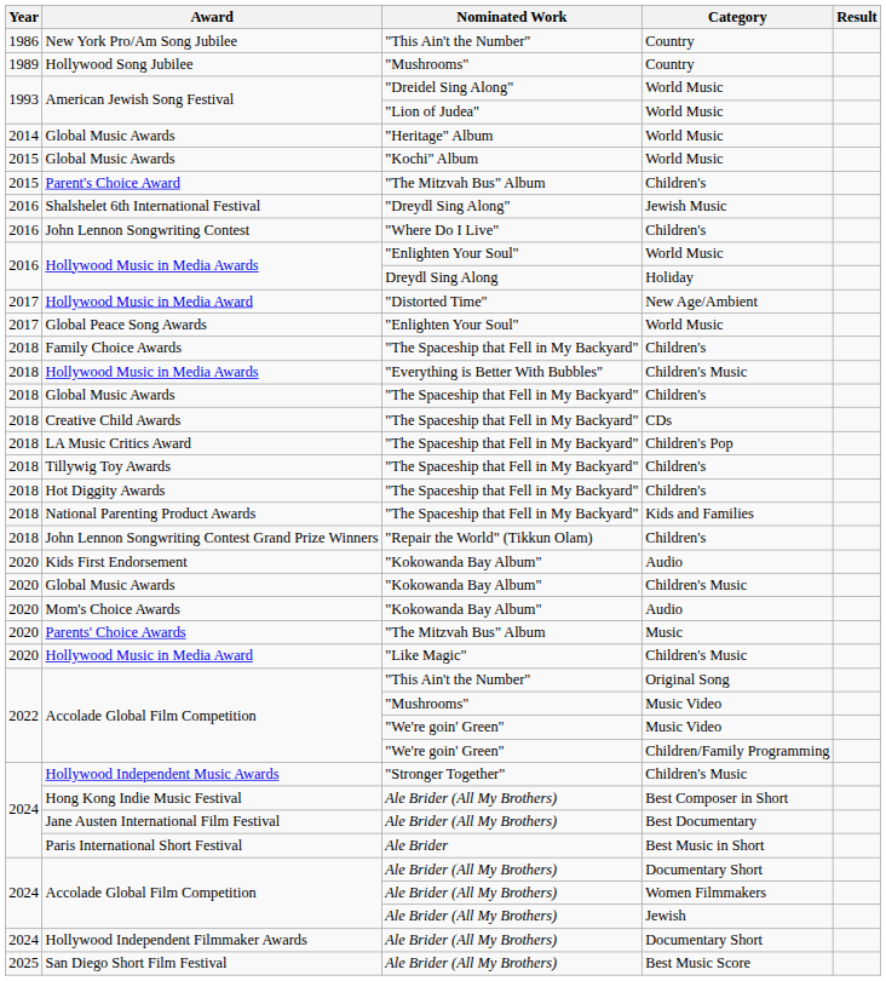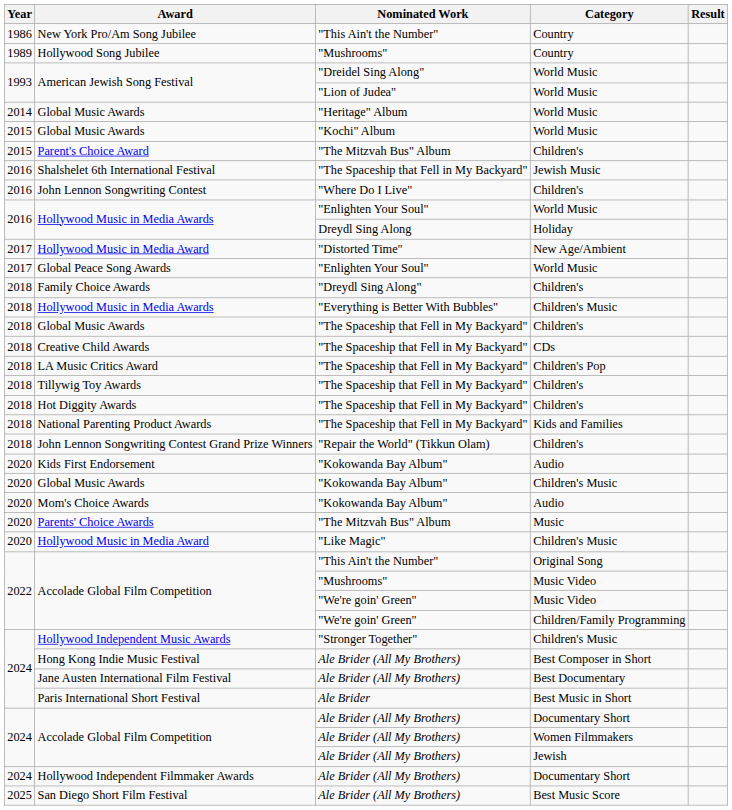Shalshelet 6th International Festival | Nominated Work: "Dreydl Sing Along" -> "The Spaceship that Fell in My Backyard"
Family Choice Awards | Nominated Work: "The Spaceship that Fell in My Backyard" -> "Dreydl Sing Along"
